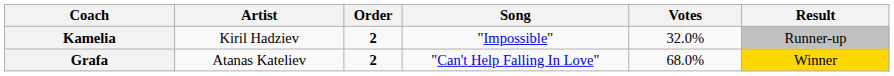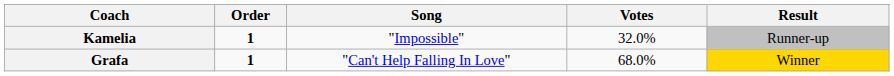- column: Artist | Kiril Hadziev | Atanas Kateliev
Kamelia | Order: 2 -> 1
Grafa | Order: 2 -> 1
